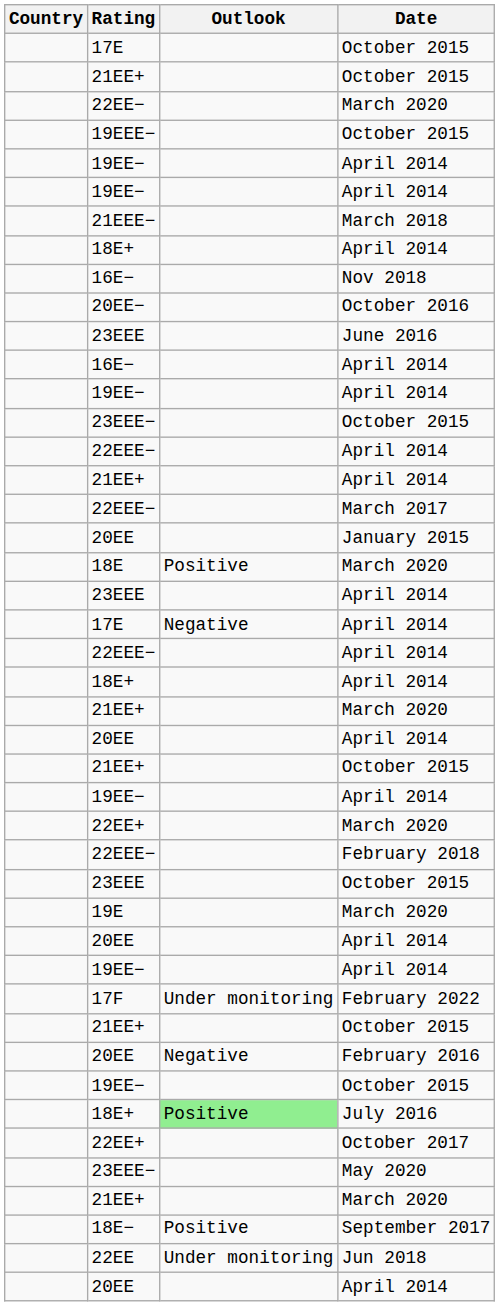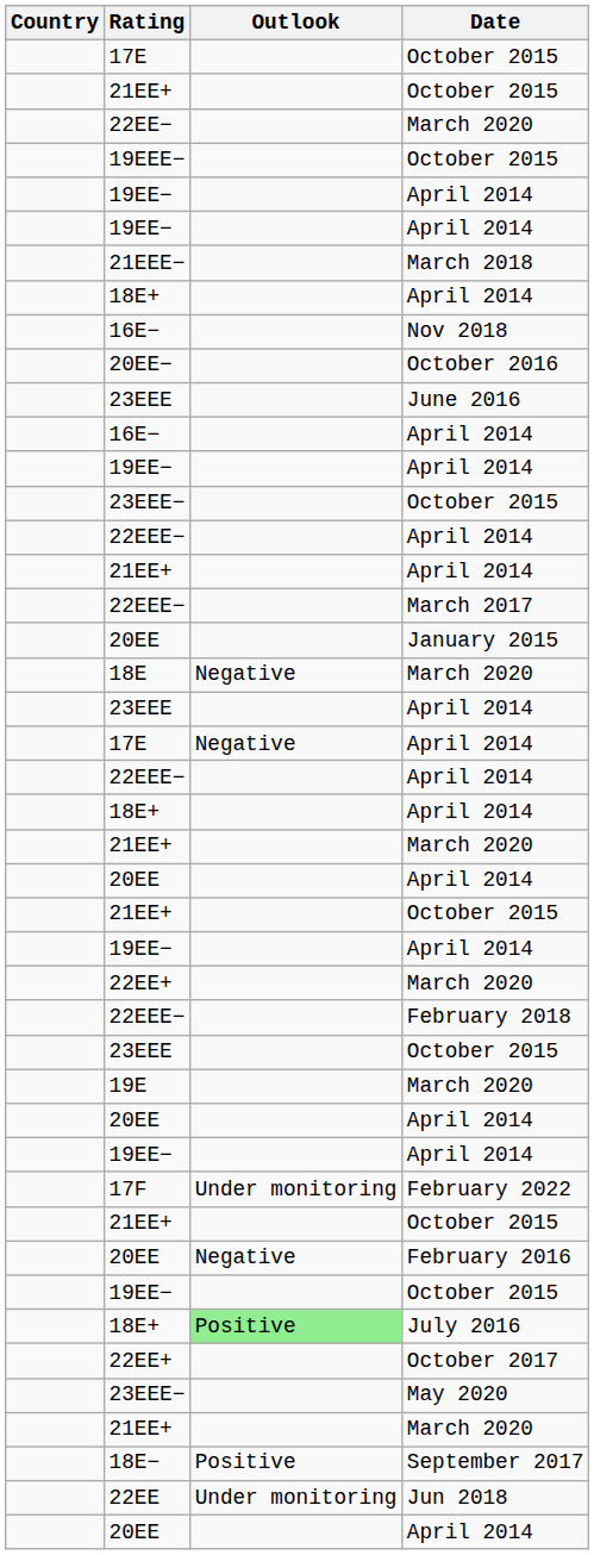18E | Outlook: Positive -> Negative
